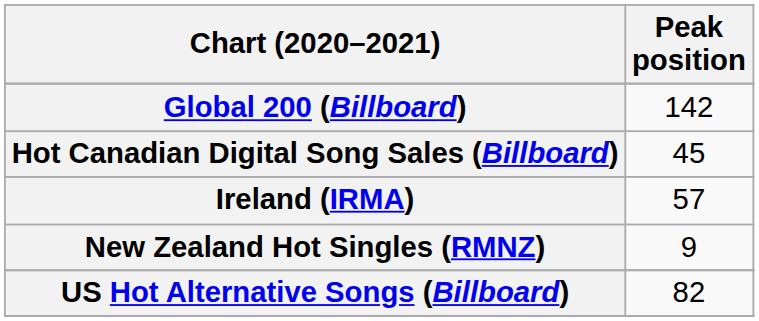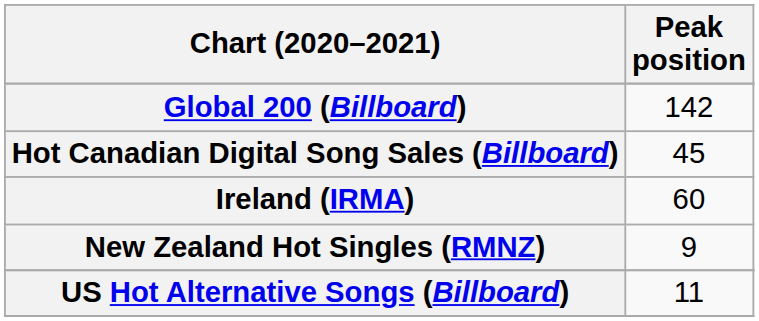Ireland (IRMA) | Peak position: 57 -> 60
US Hot Alternative Songs (Billboard) | Peak position: 82 -> 11
